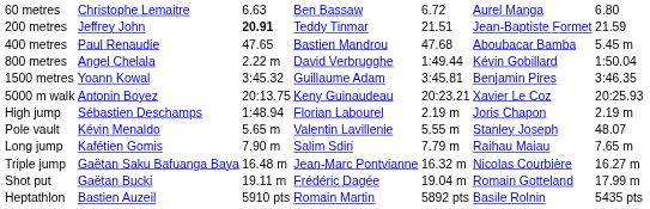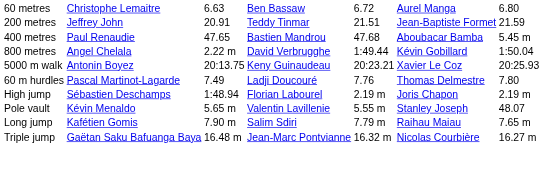200 metres | column 3: bold -> normal
- row: 1500 metres | Yoann Kowal | 3:45.32 | Guillaume Adam | 3:45.81 | Benjamin Pires | 3:46.35
+ row: 60 m hurdles | Pascal Martinot-Lagarde | 7.49 | Ladji Doucouré | 7.76 | Thomas Delmestre | 7.80
- row: Shot put | Gaëtan Bucki | 19.11 m | Frédéric Dagée | 19.04 m | Romain Gotteland | 17.99 m
- row: Heptathlon | Bastien Auzeil | 5910 pts | Romain Martin | 5892 pts | Basile Rolnin | 5435 pts
